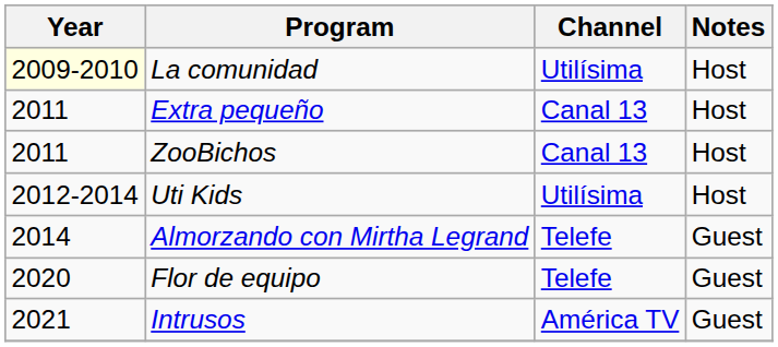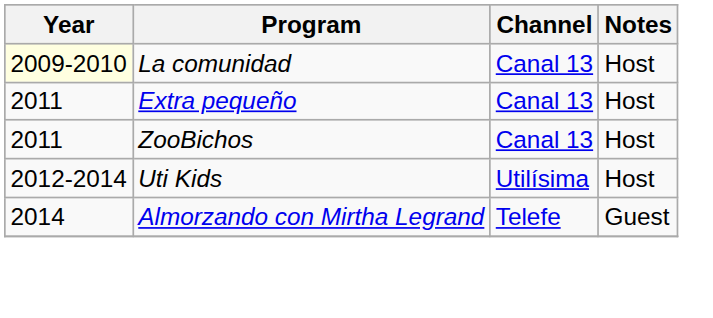La comunidad | Channel: Utilísima -> Canal 13
- row: 2020 | Flor de equipo | Telefe | Guest
- row: 2021 | Intrusos | América TV | Guest
